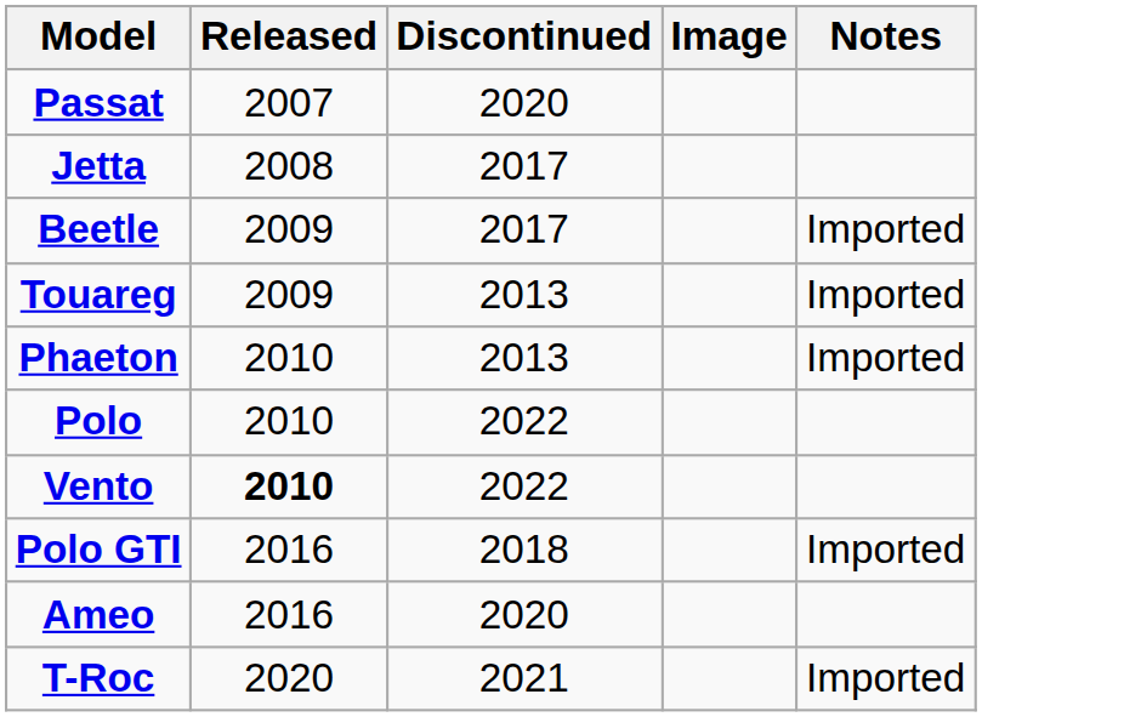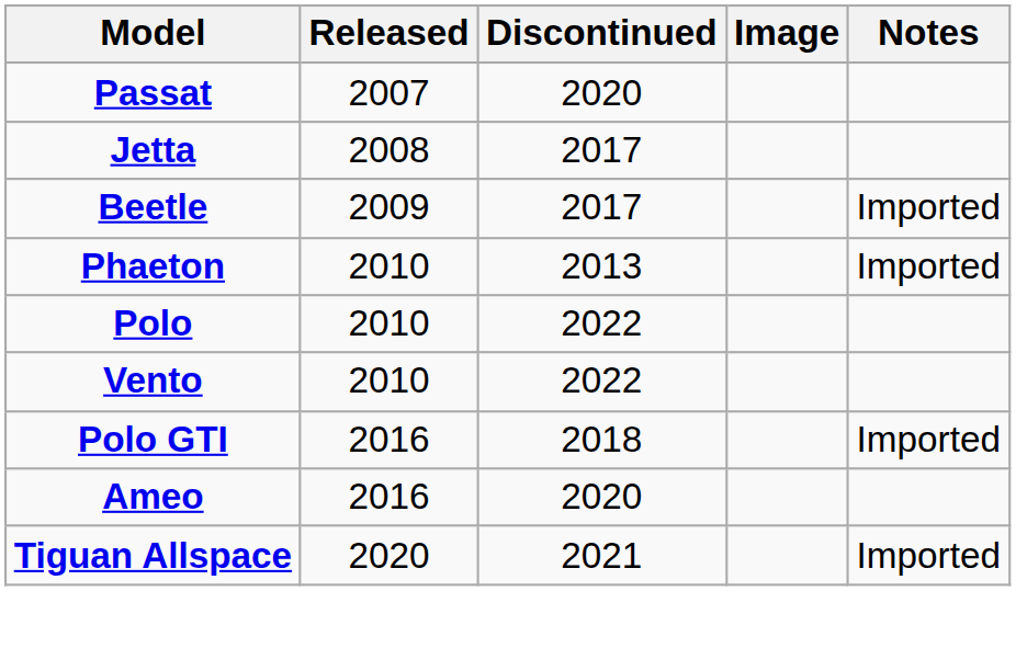- row: Touareg | 2009 | 2013 | Imported
Vento | Released: bold -> normal
- row: T-Roc | 2020 | 2021 | Imported
+ row: Tiguan Allspace | 2020 | 2021 | Imported
